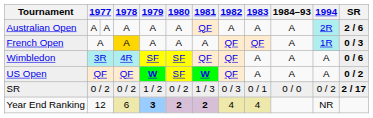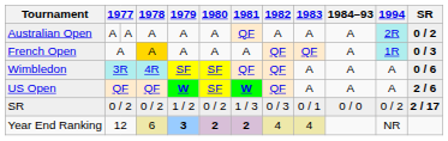Australian Open | SR: 2 / 6 -> 0 / 2
US Open | SR: 0 / 2 -> 2 / 6
